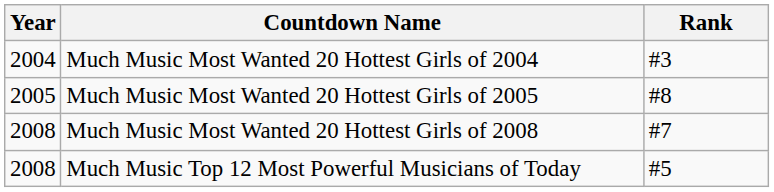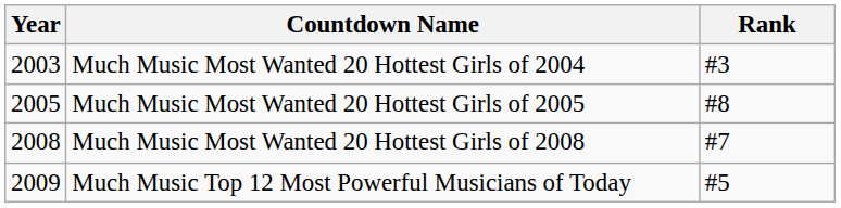Much Music Most Wanted 20 Hottest Girls of 2004 | Year: 2004 -> 2003
Much Music Top 12 Most Powerful Musicians of Today | Year: 2008 -> 2009
